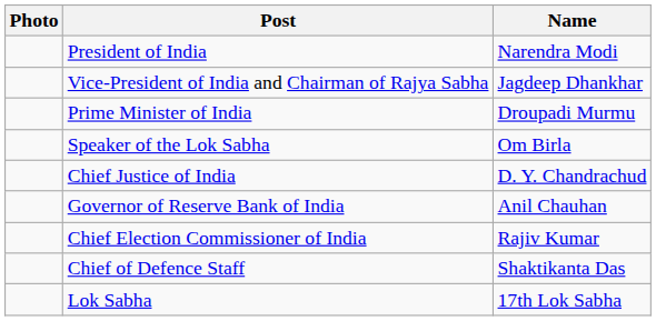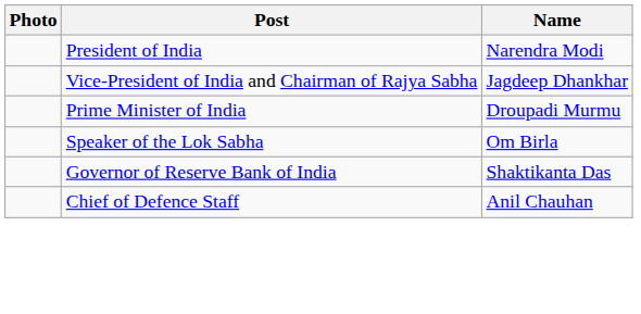- row: Chief Justice of India | D. Y. Chandrachud
Governor of Reserve Bank of India | Name: Anil Chauhan -> Shaktikanta Das
- row: Chief Election Commissioner of India | Rajiv Kumar
Chief of Defence Staff | Name: Shaktikanta Das -> Anil Chauhan
- row: Lok Sabha | 17th Lok Sabha
